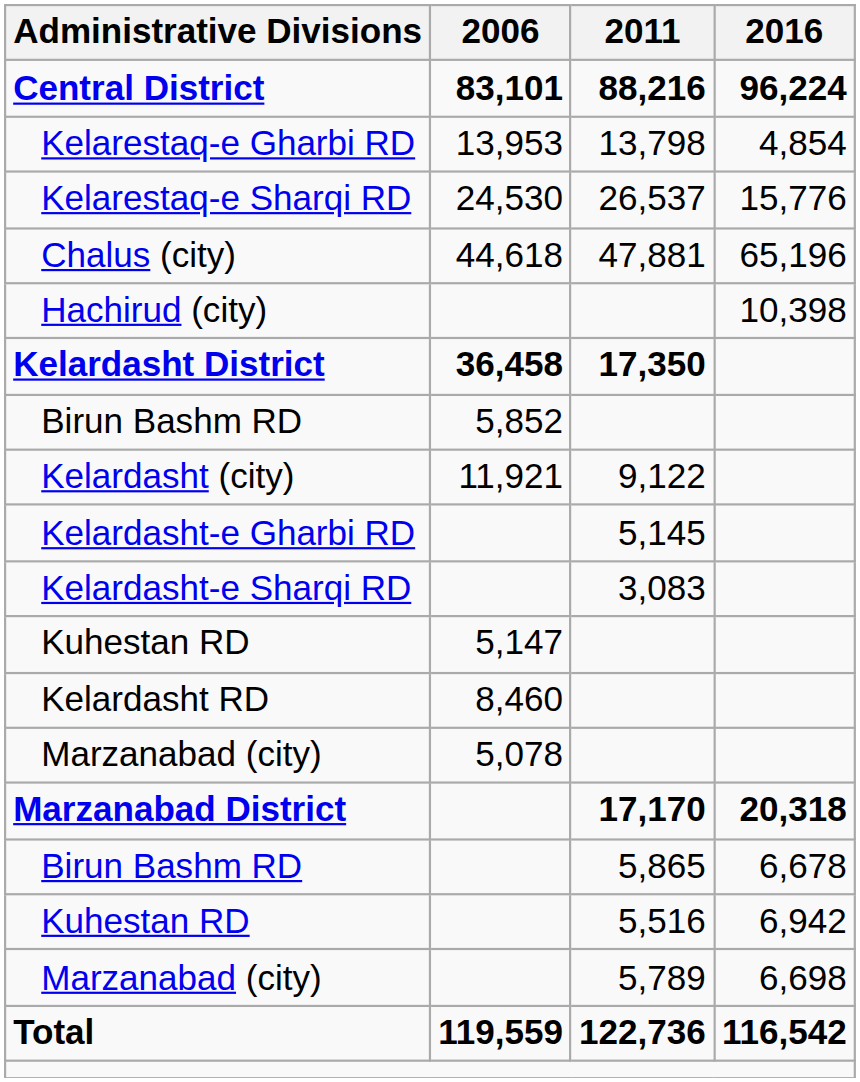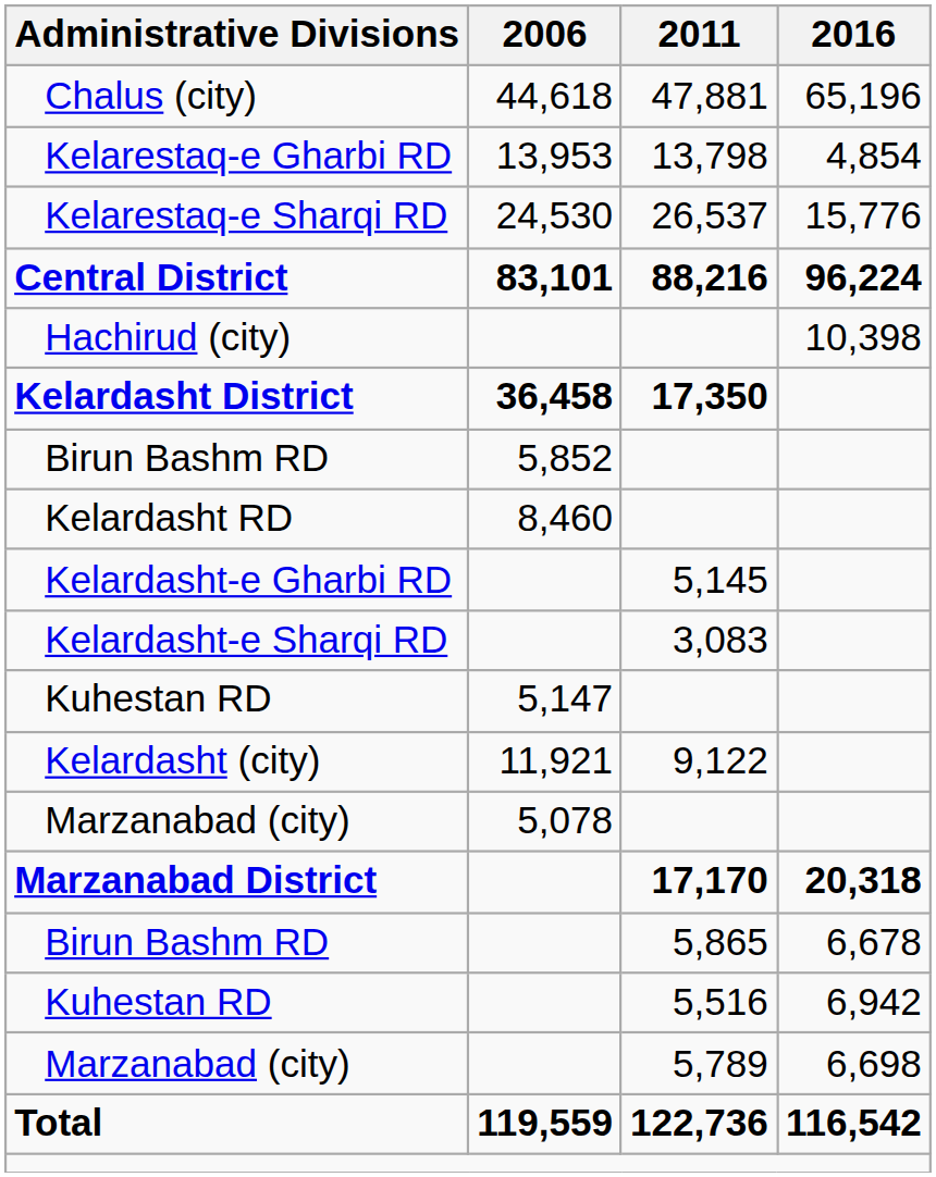rows swapped: Central District <-> Chalus (city)
rows swapped: Kelardasht RD <-> Kelardasht (city)
